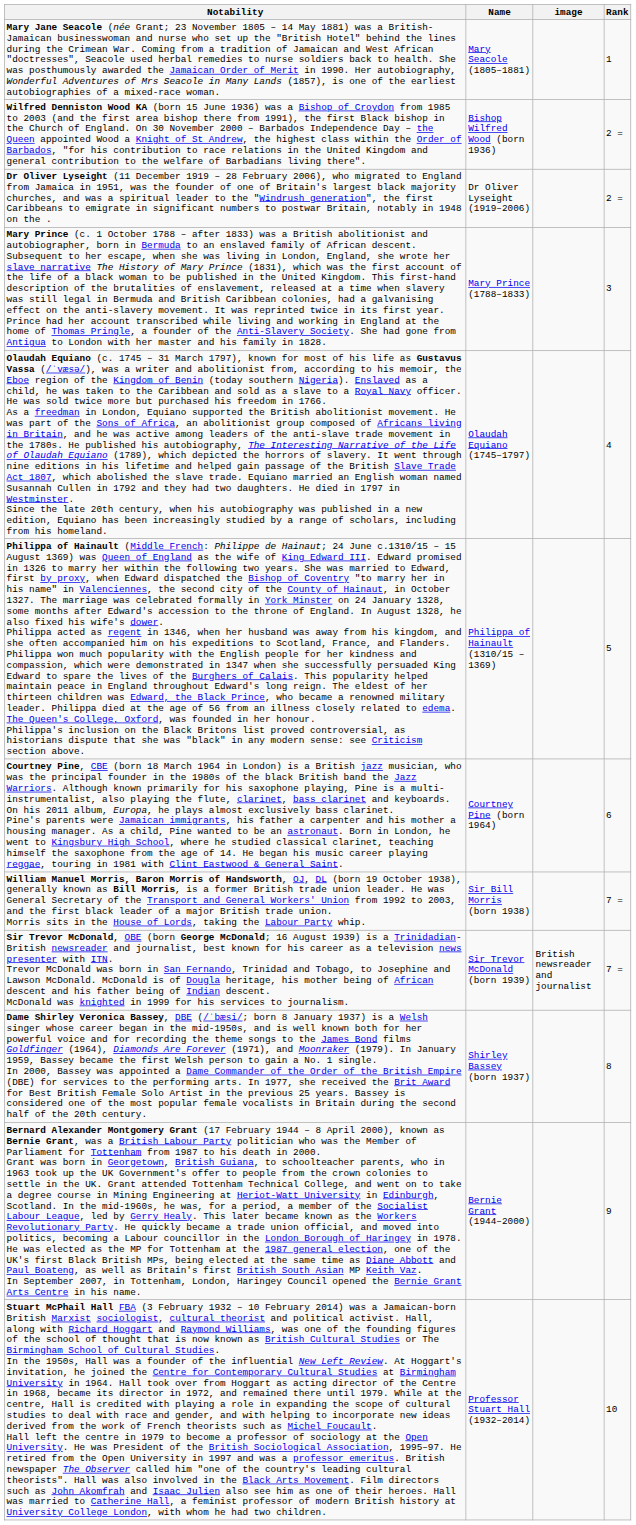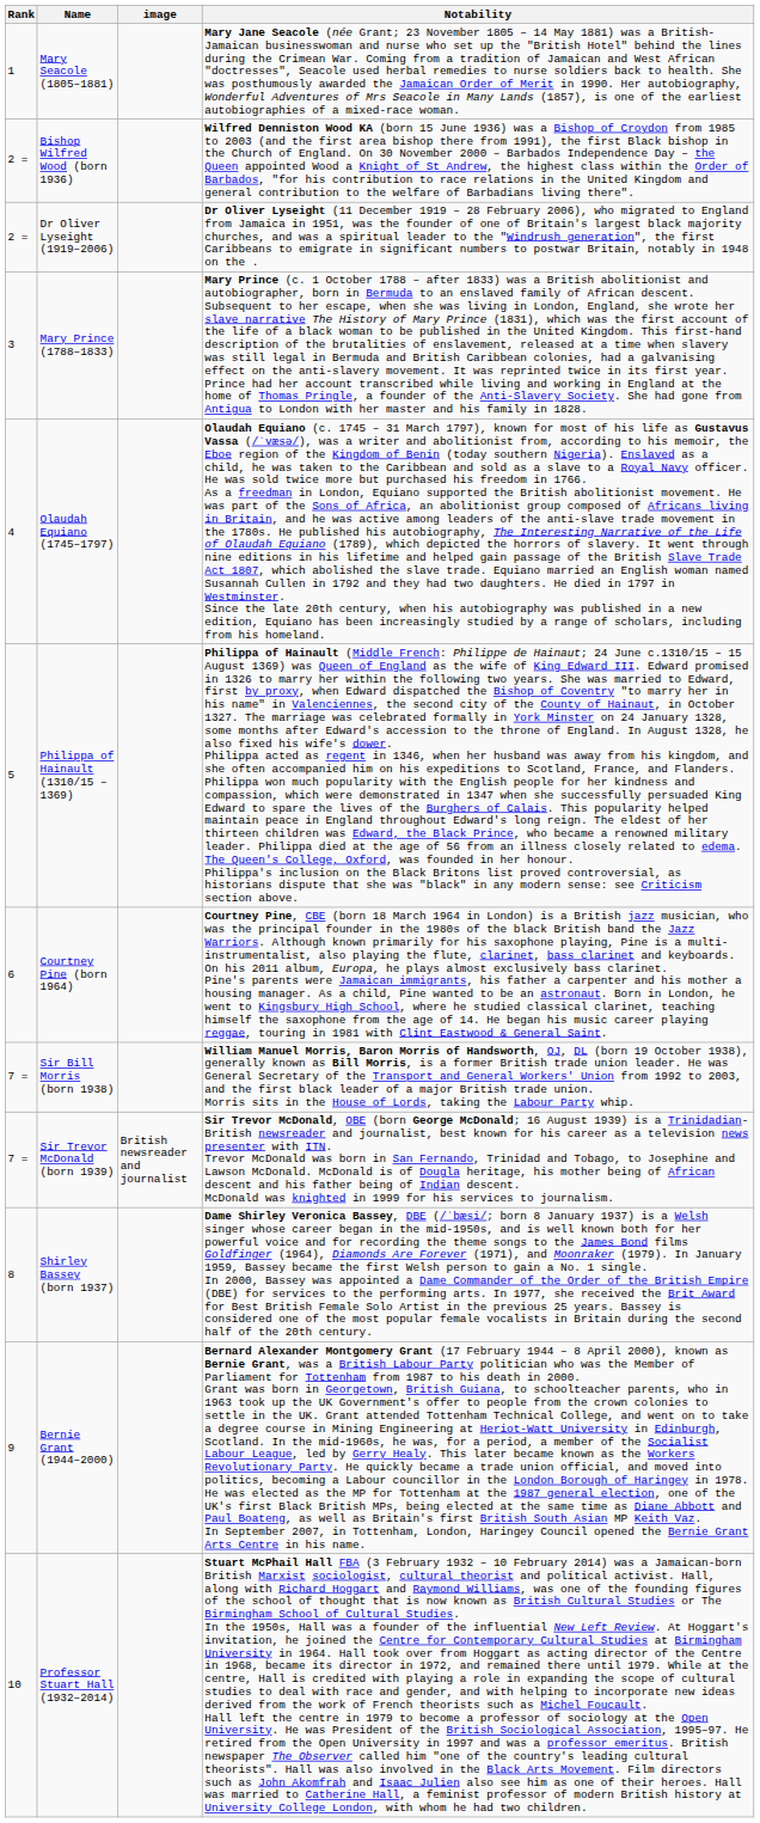columns swapped: Rank <-> Notability
